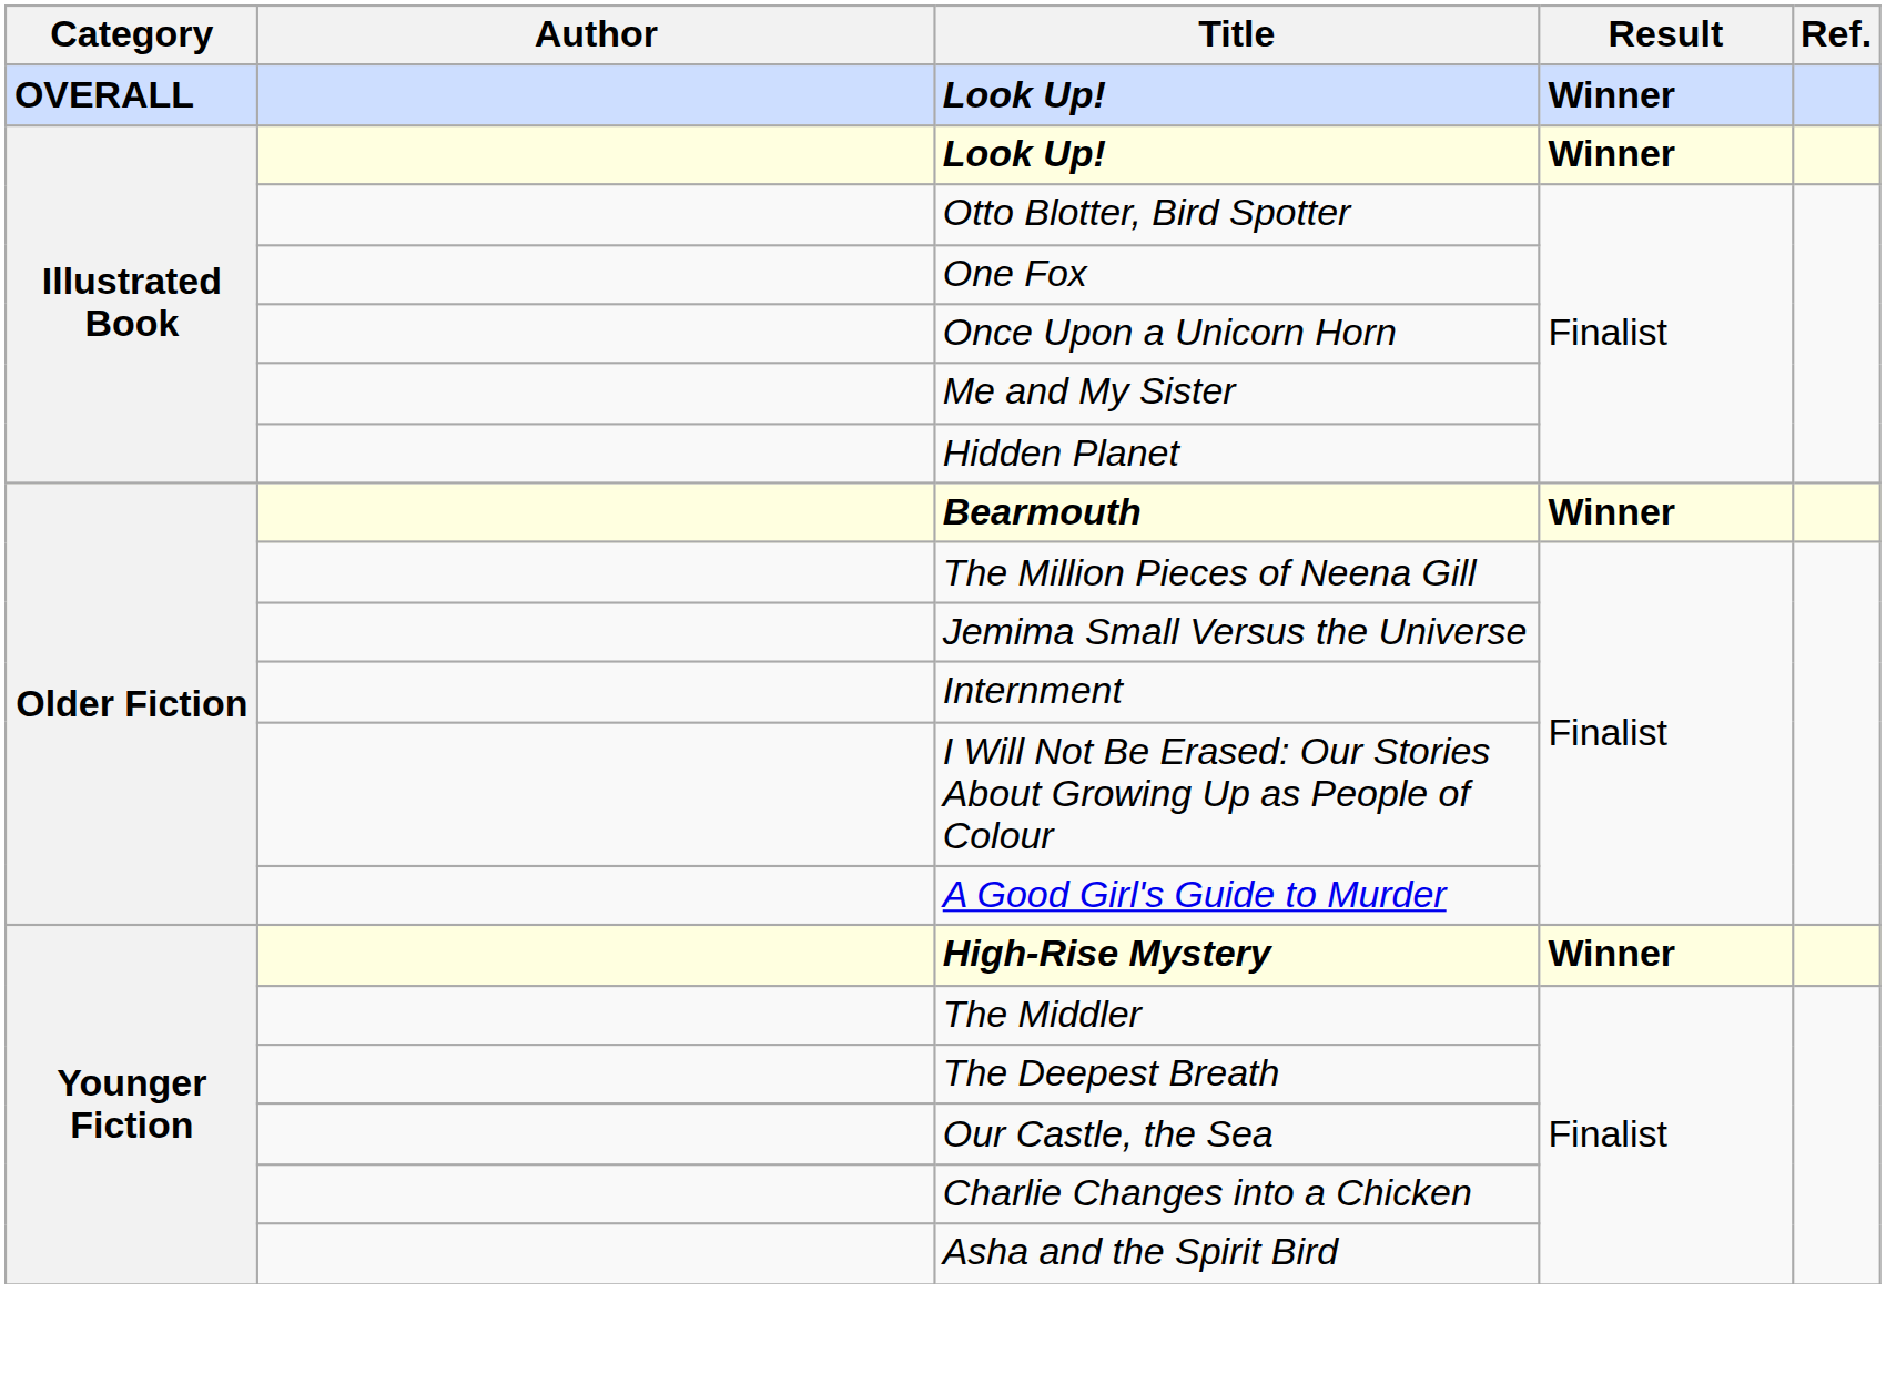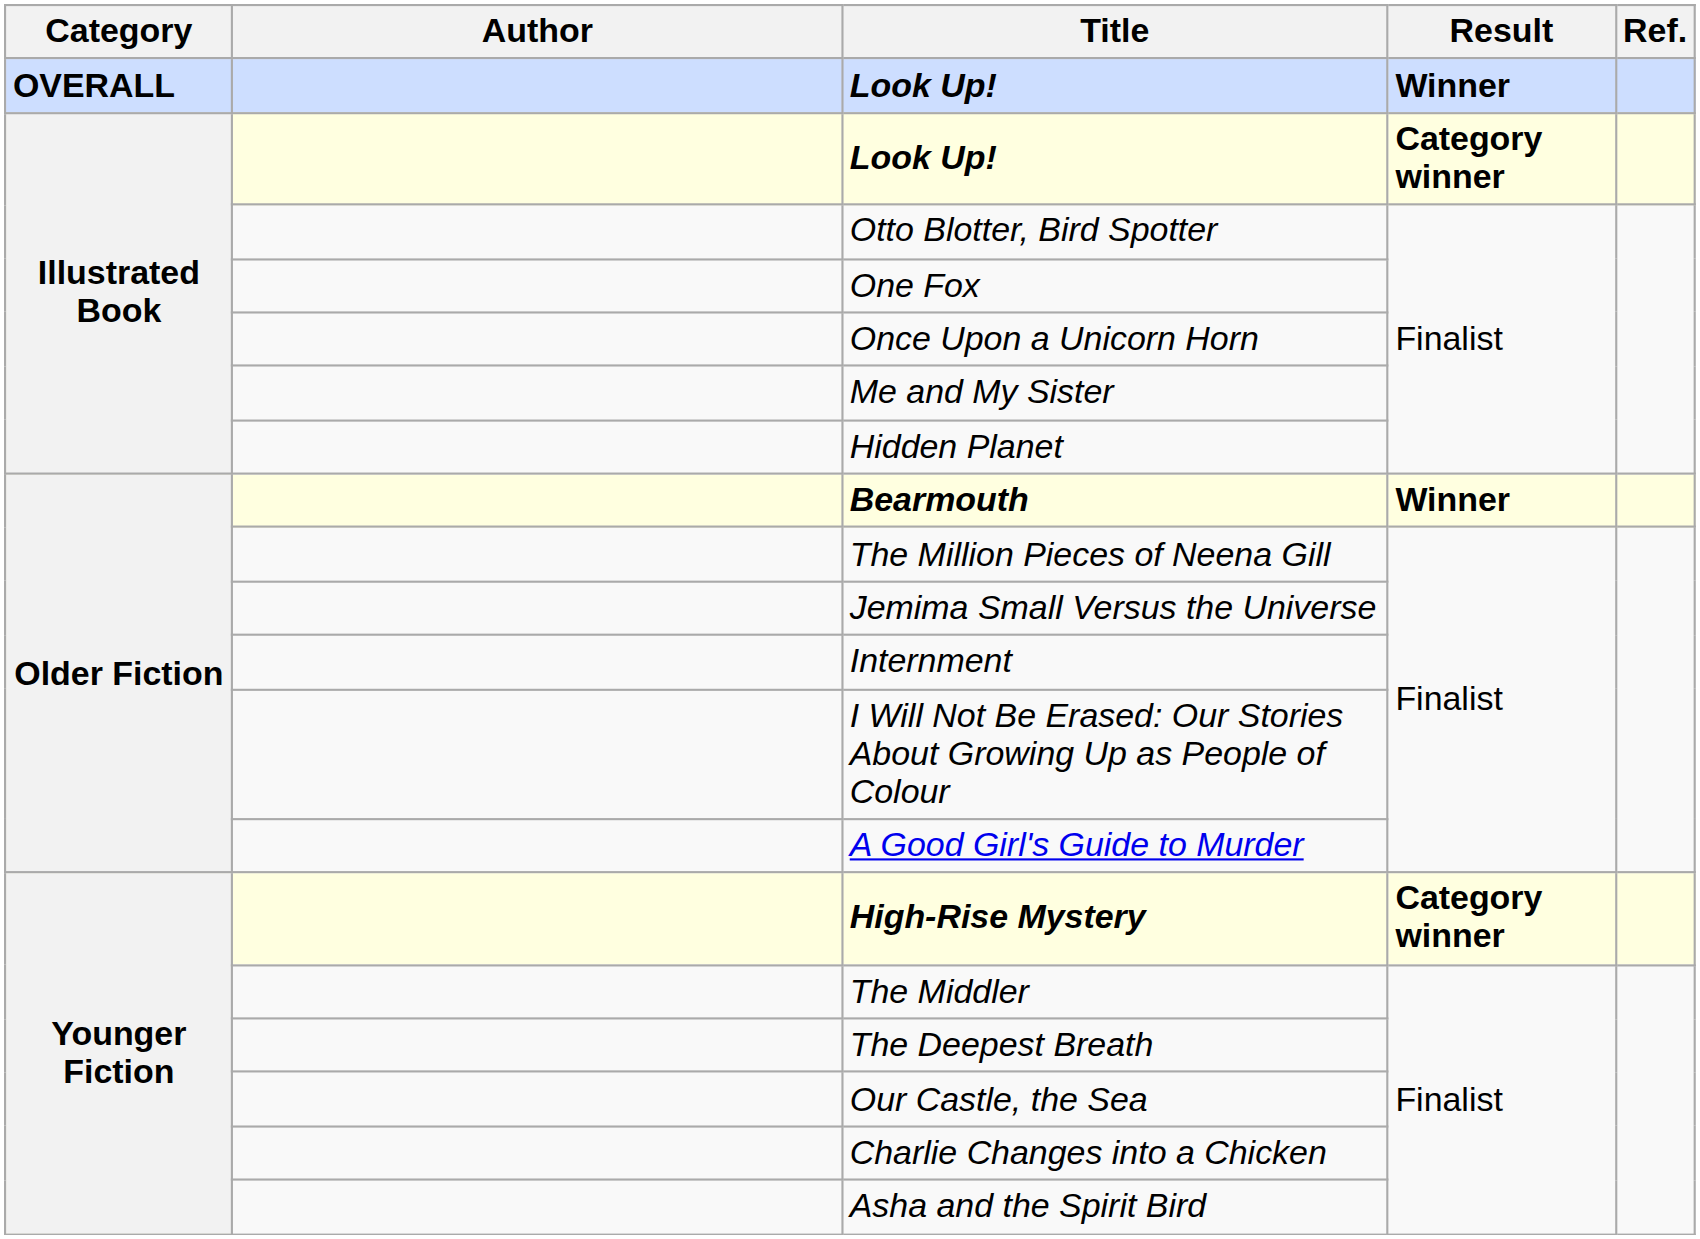Illustrated Book / Look Up! | Result: Winner -> Category winner
High-Rise Mystery | Result: Winner -> Category winner
